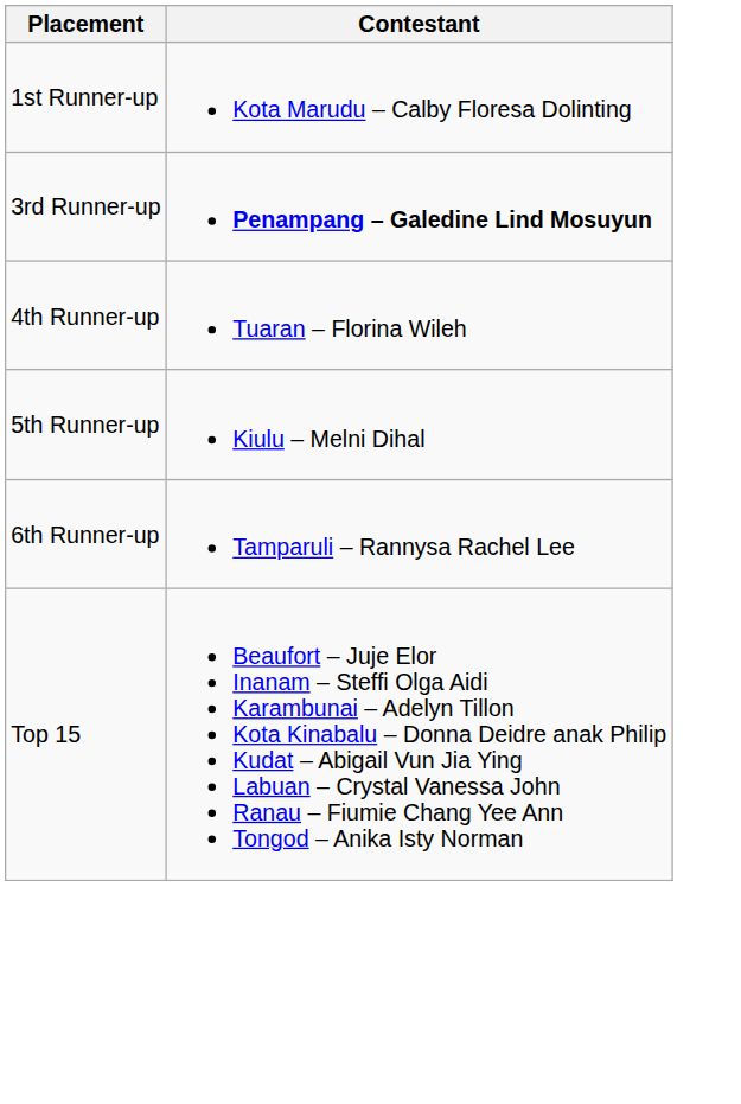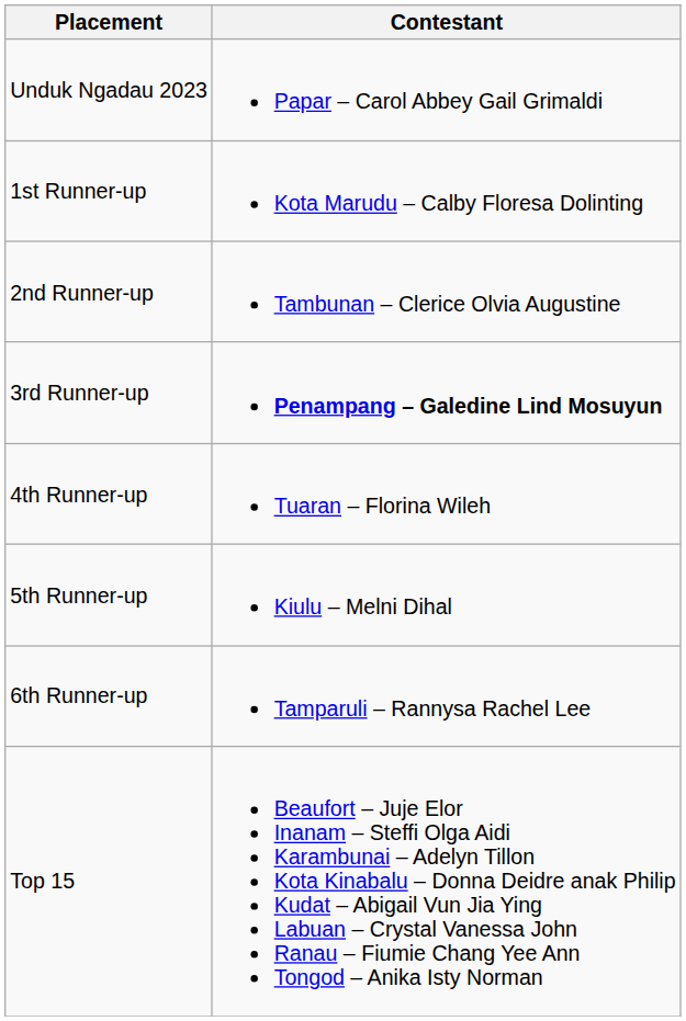+ row: Unduk Ngadau 2023 | Papar – Carol Abbey Gail Grimaldi
+ row: 2nd Runner-up | Tambunan – Clerice Olvia Augustine
